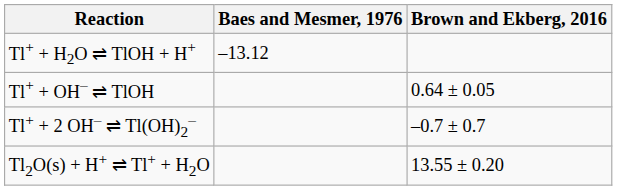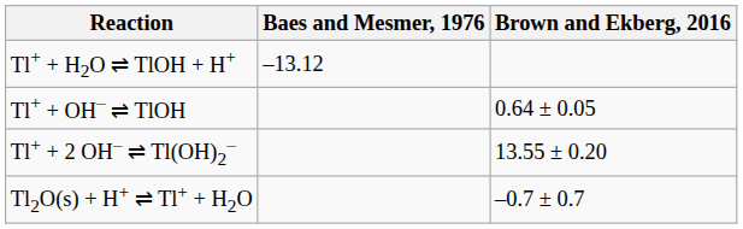Tl+ + 2 OH– ⇌ Tl(OH)2– | Brown and Ekberg, 2016: –0.7 ± 0.7 -> 13.55 ± 0.20
Tl2O(s) + H+ ⇌ Tl+ + H2O | Brown and Ekberg, 2016: 13.55 ± 0.20 -> –0.7 ± 0.7
